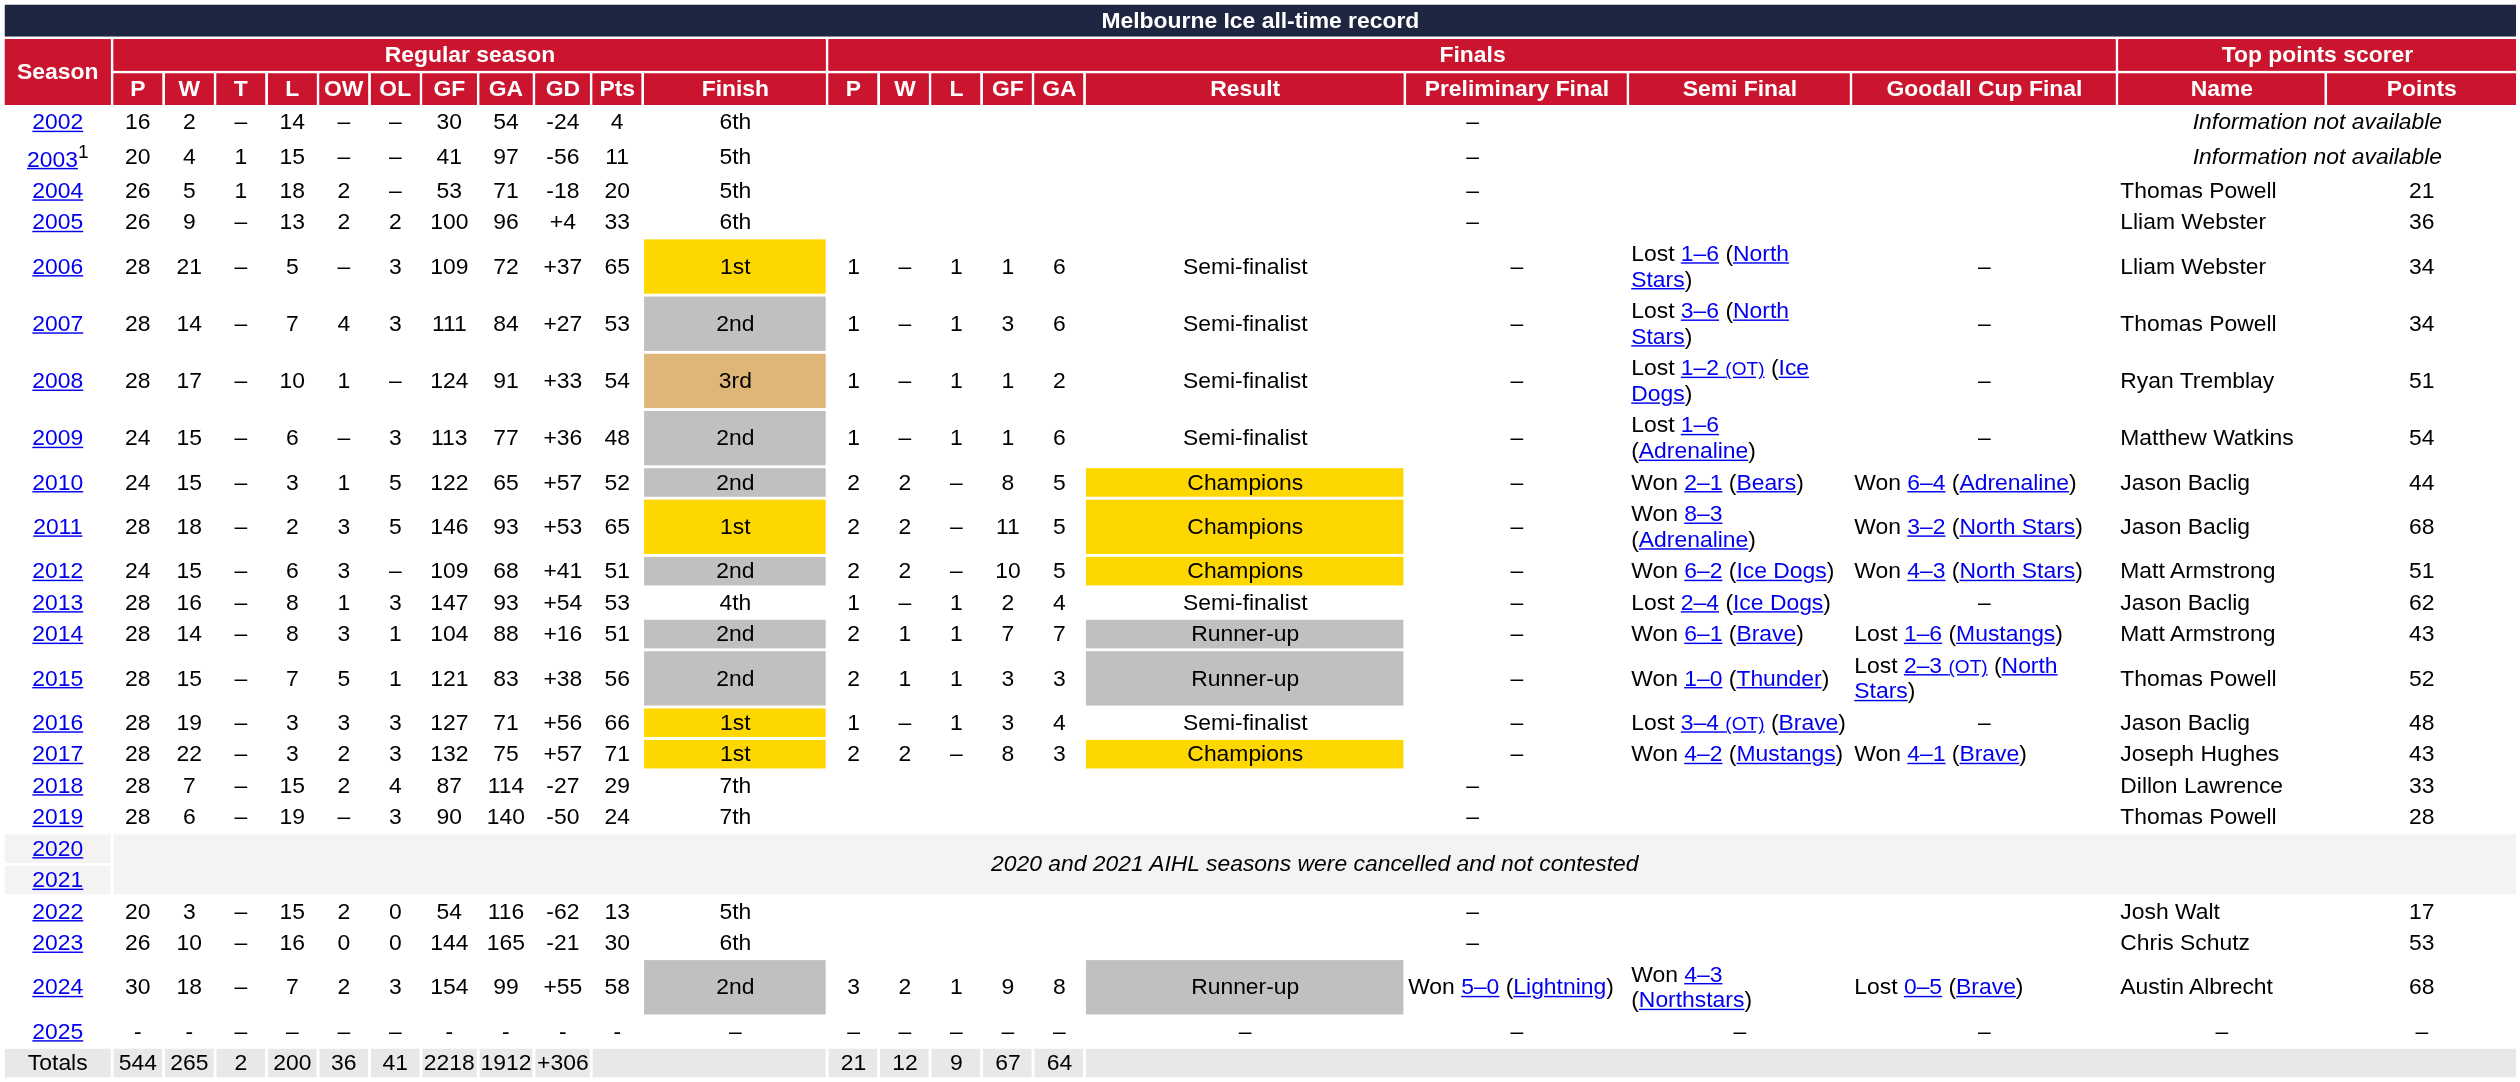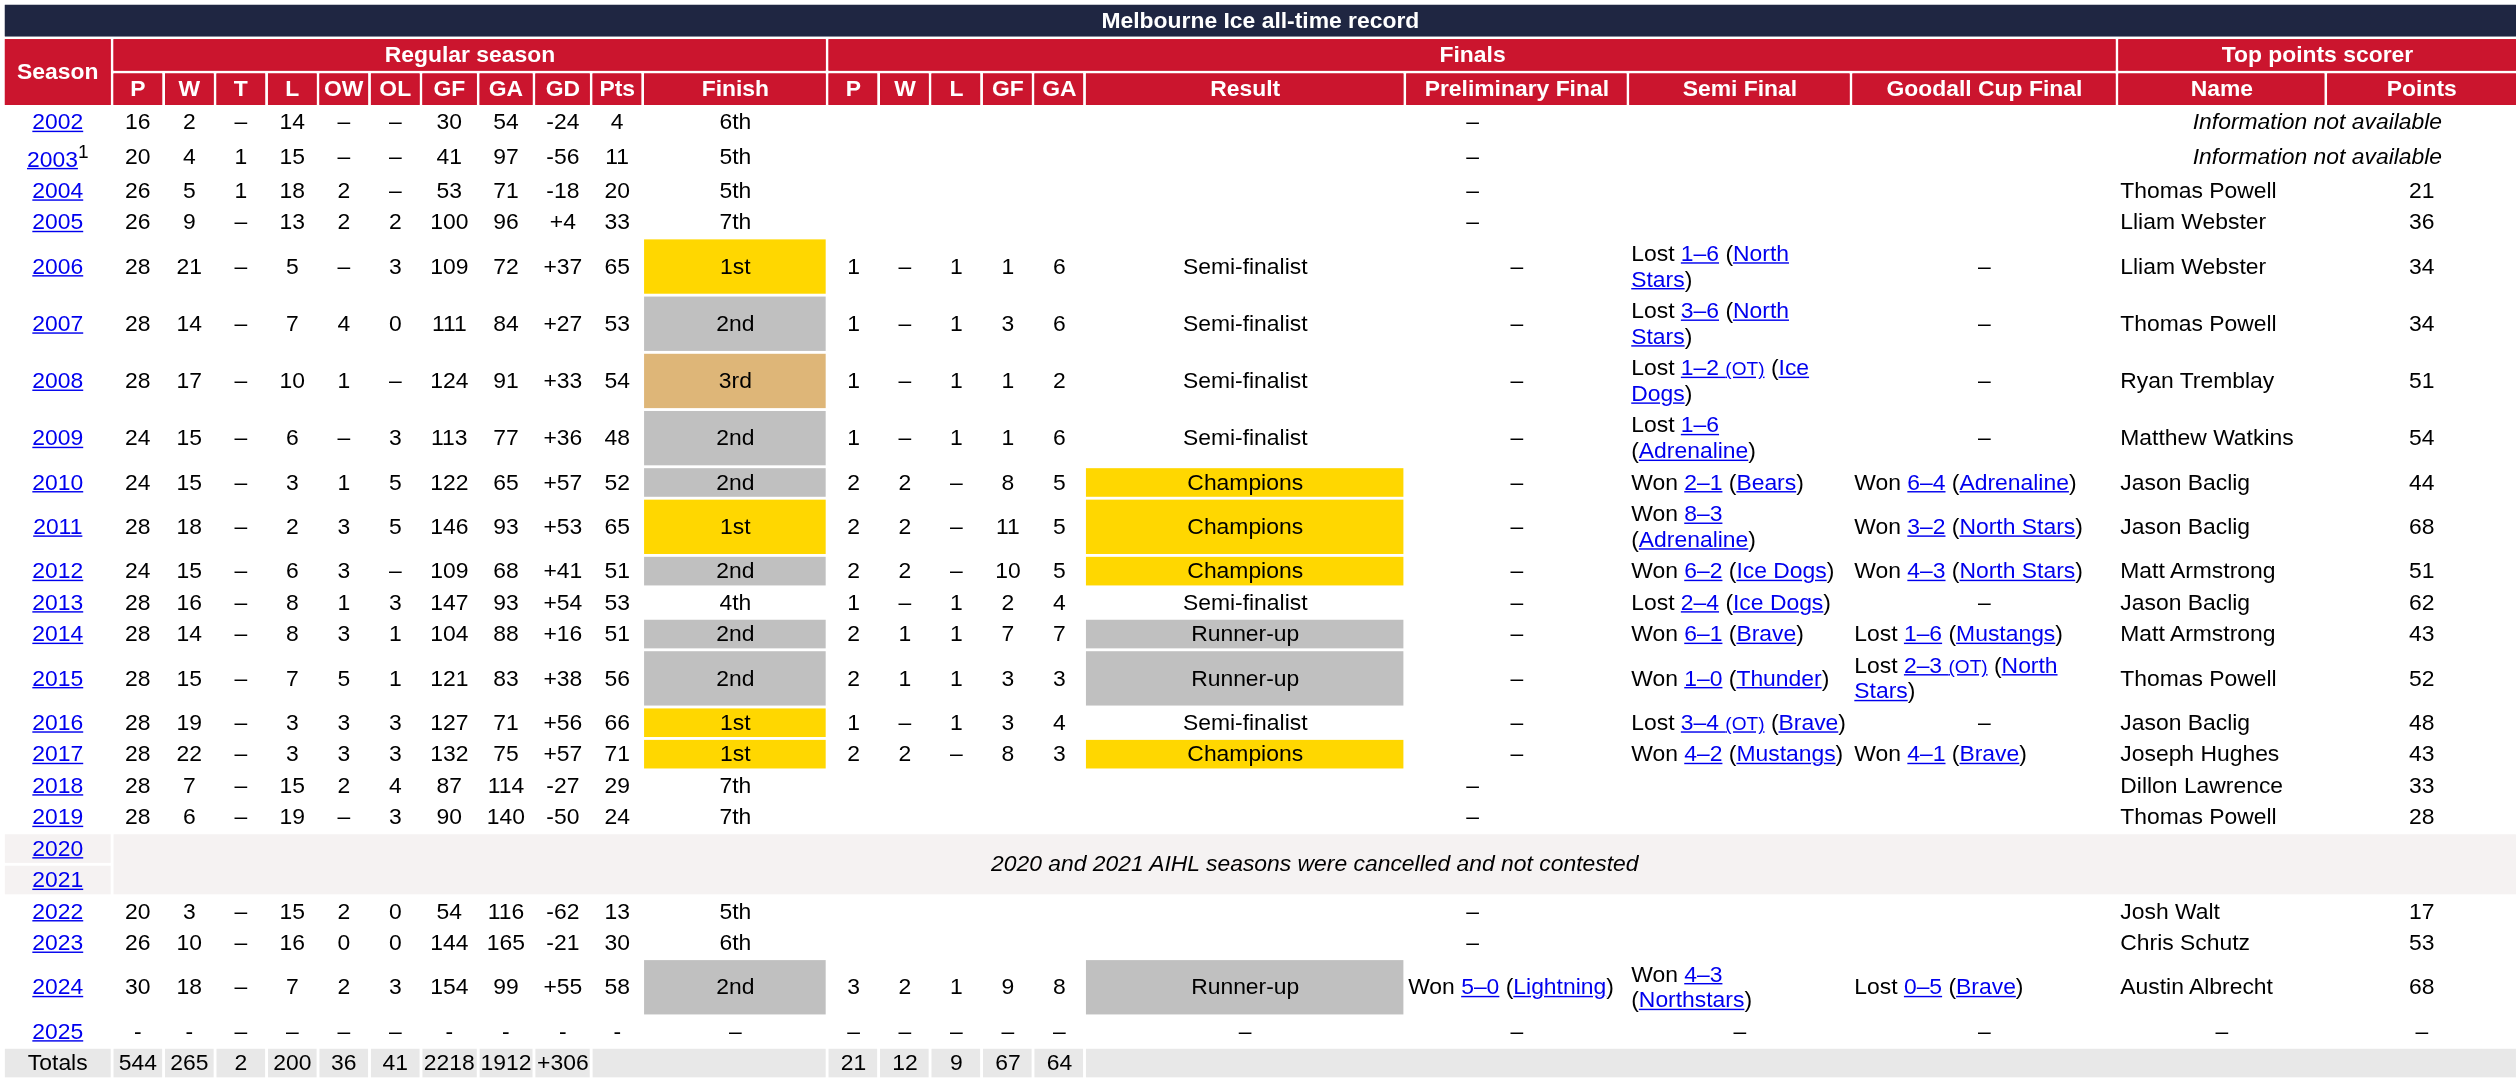2005 | Regular season / Finish: 6th -> 7th
2007 | Regular season / OL: 3 -> 0
2017 | Regular season / OW: 2 -> 3
